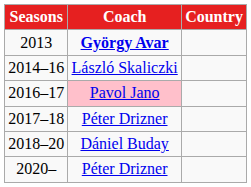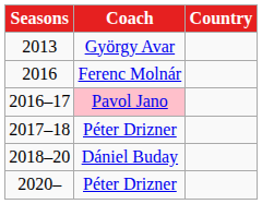2013 | Coach: bold -> normal
- row: 2014–16 | László Skaliczki
+ row: 2016 | Ferenc Molnár
